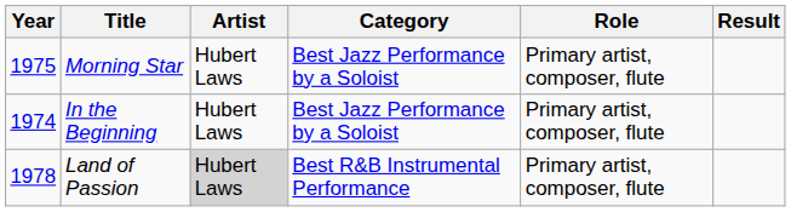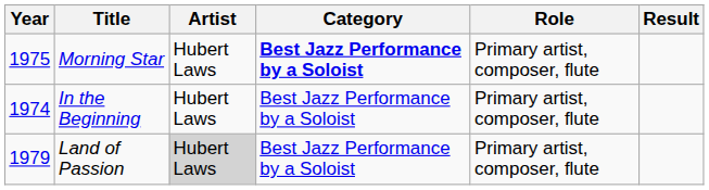Morning Star | Category: normal -> bold
Land of Passion | Year: 1978 -> 1979
Land of Passion | Category: Best R&B Instrumental Performance -> Best Jazz Performance by a Soloist
